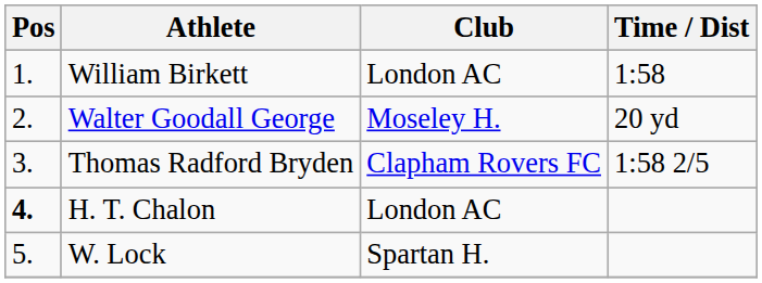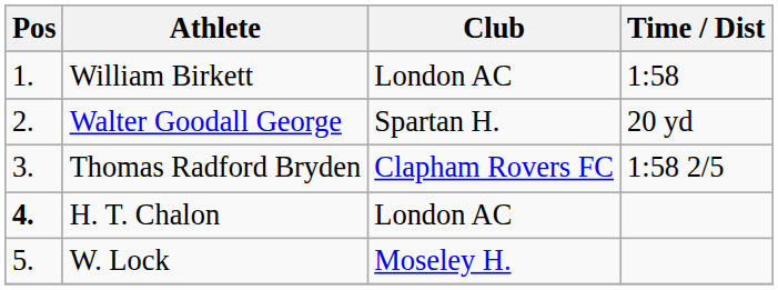Walter Goodall George | Club: Moseley H. -> Spartan H.
W. Lock | Club: Spartan H. -> Moseley H.
